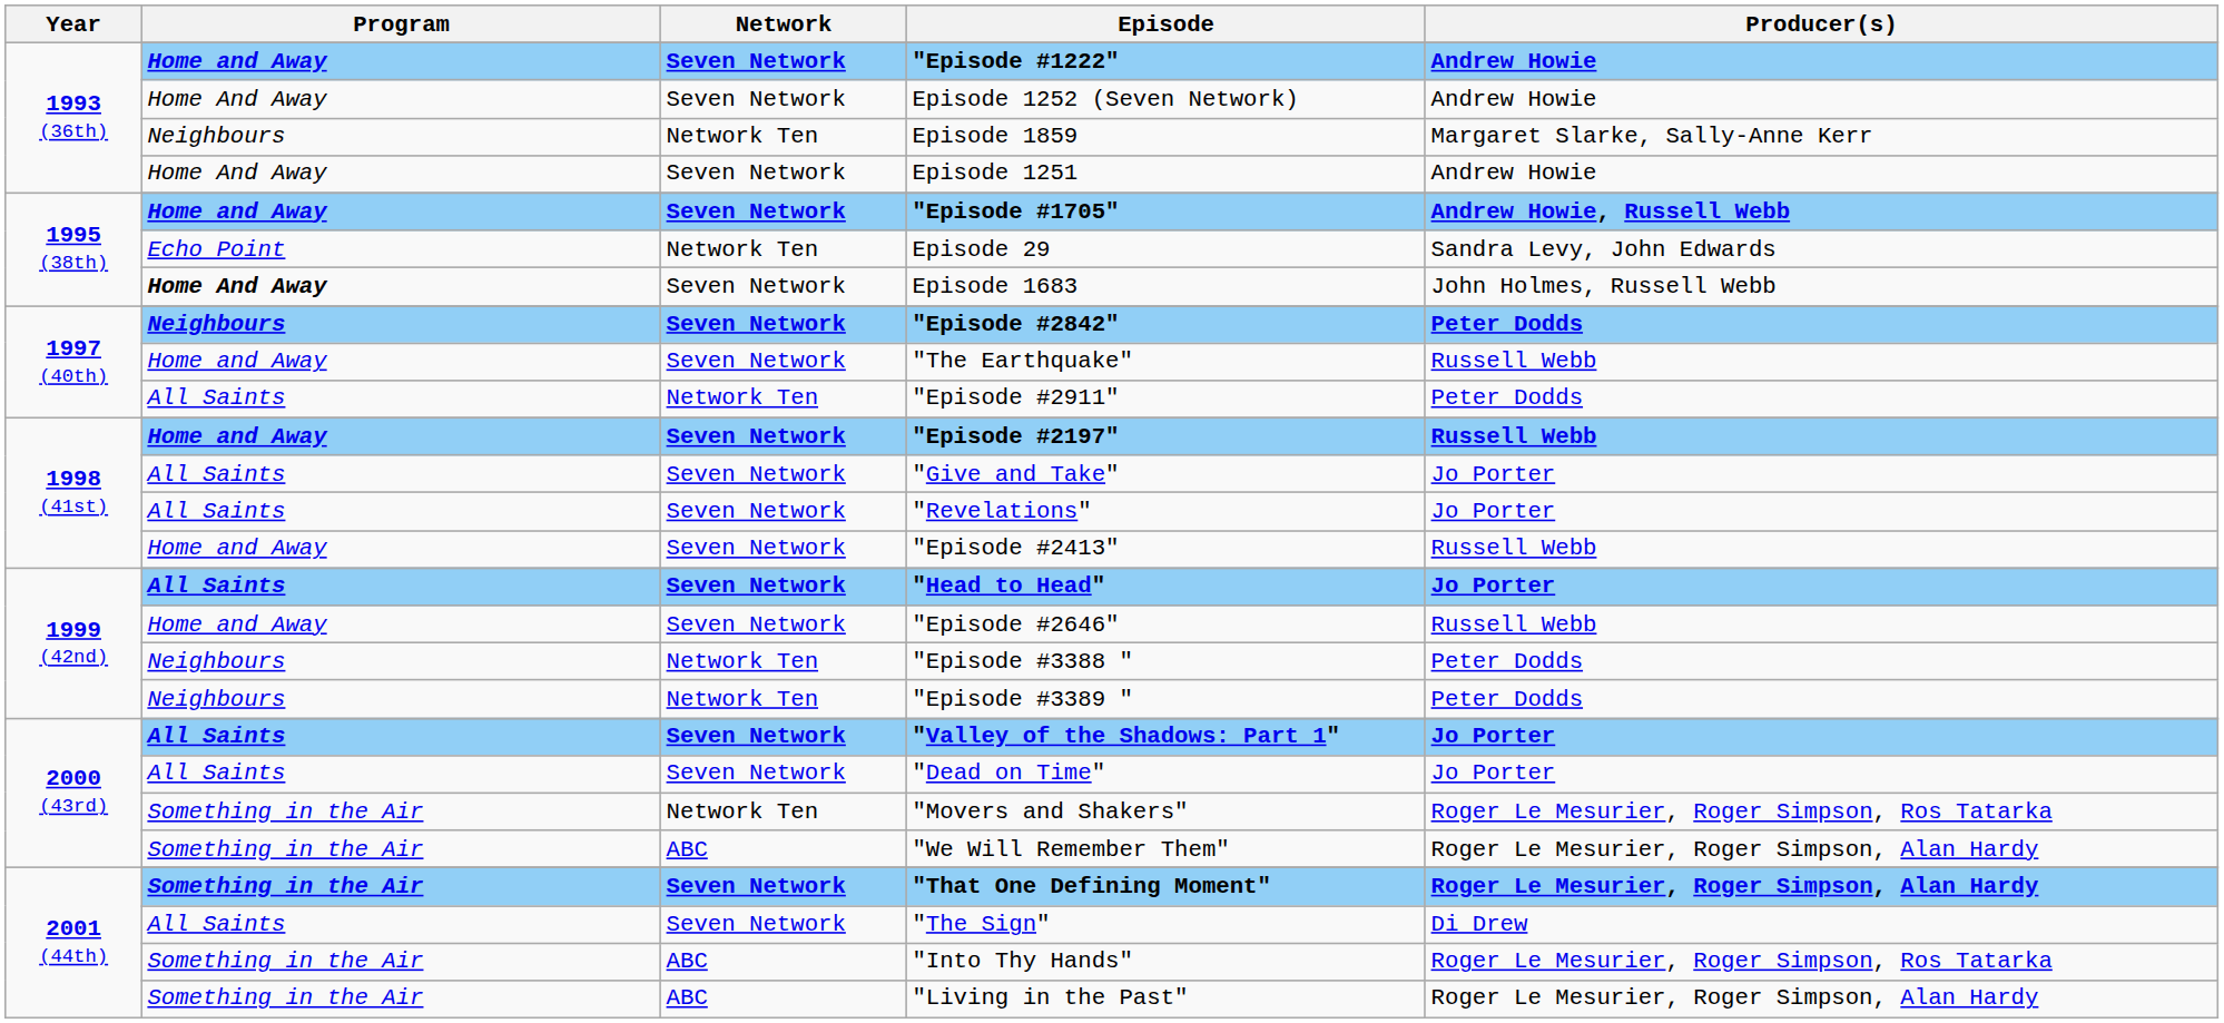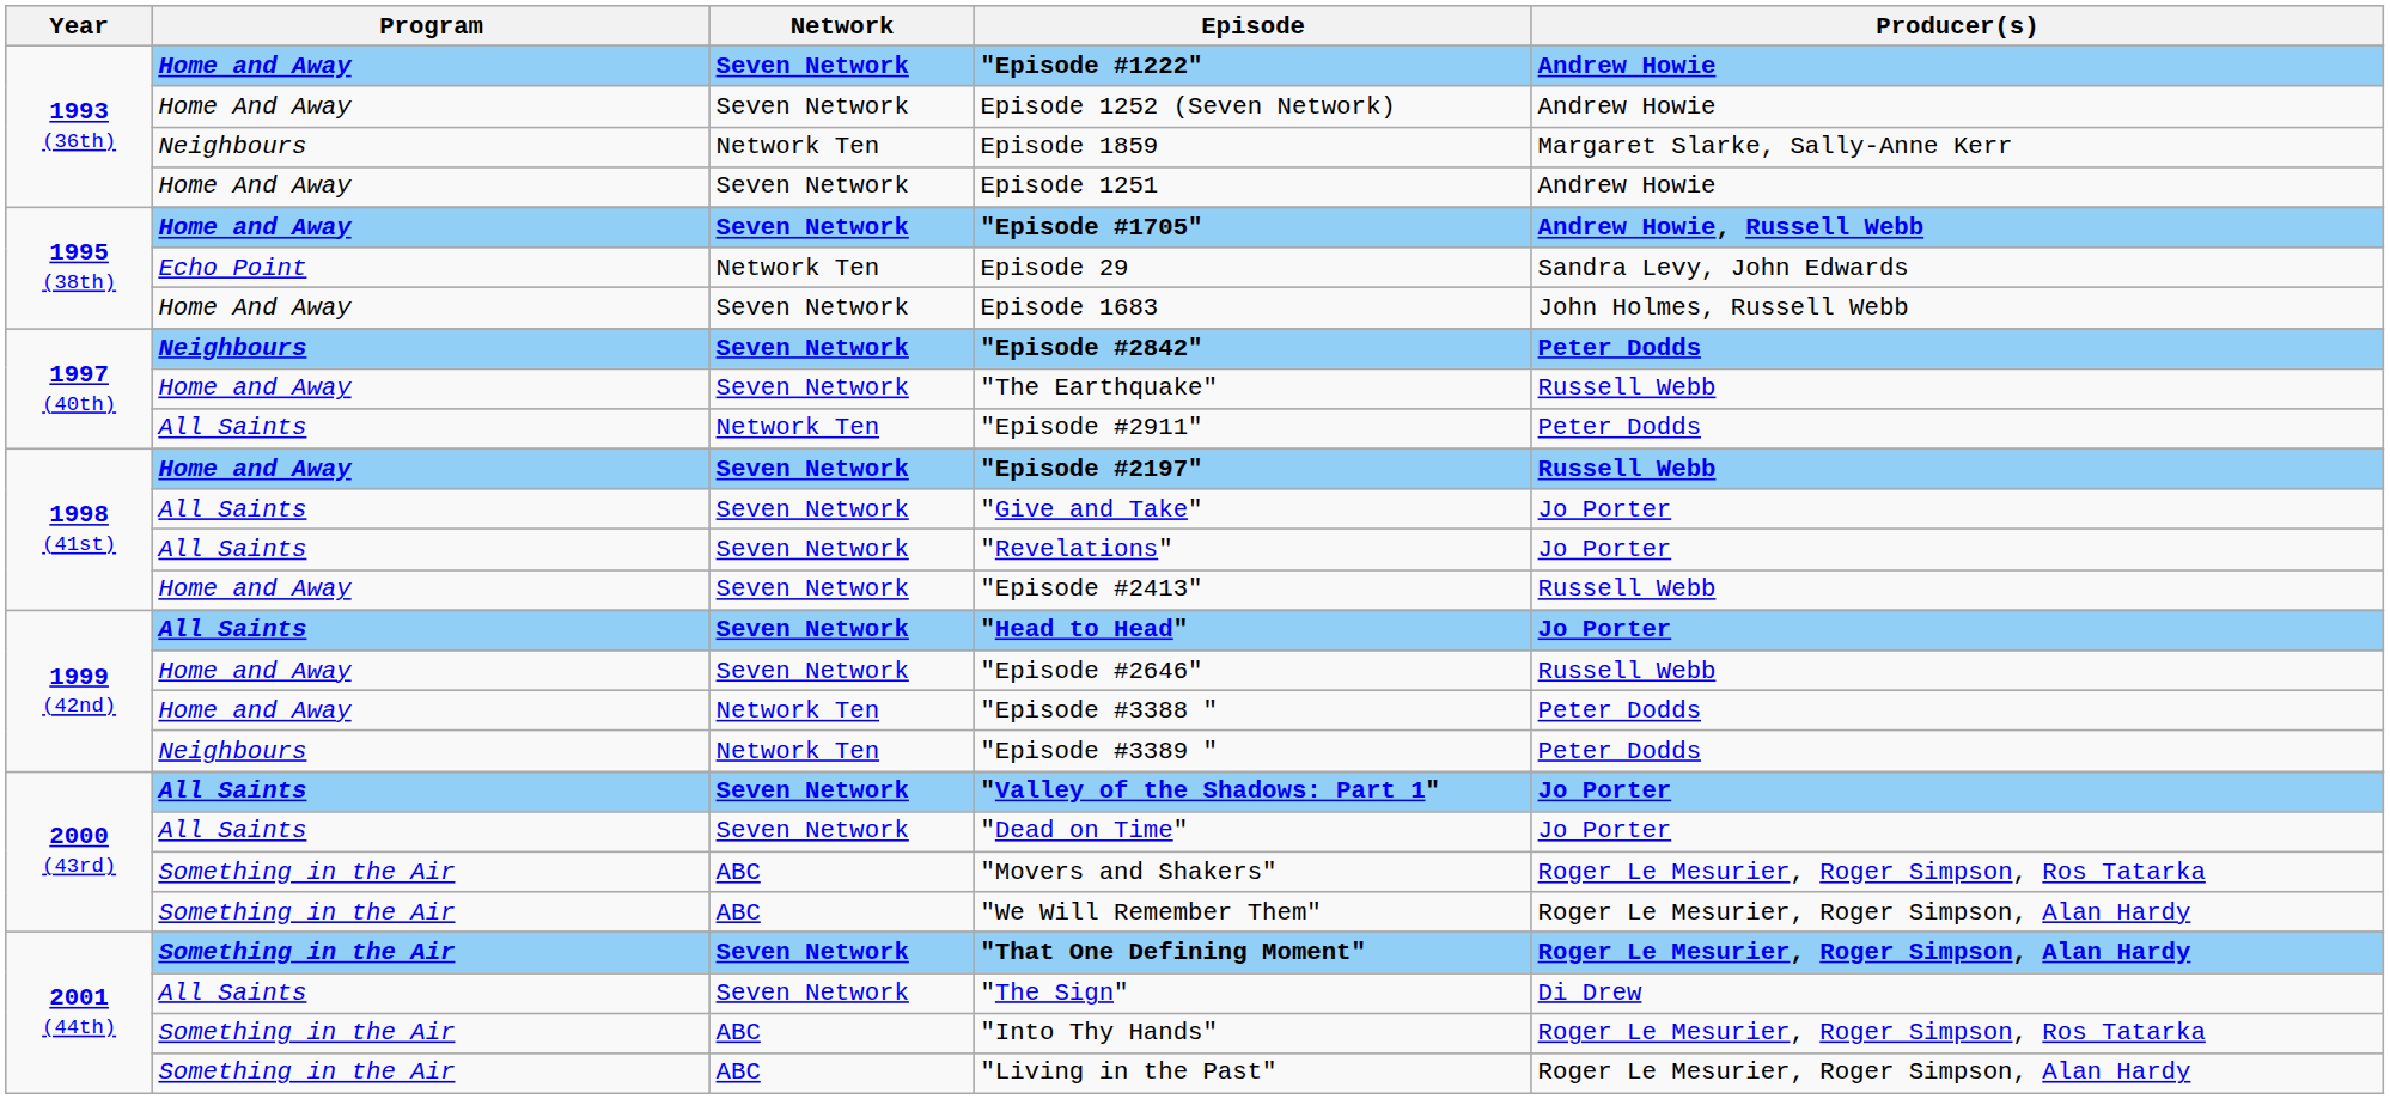Episode 1683 | Program: bold -> normal
"Episode #3388 " | Program: Neighbours -> Home and Away
"Movers and Shakers" | Network: Network Ten -> ABC
